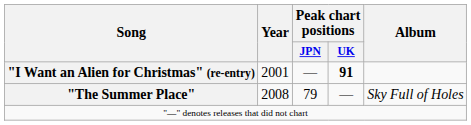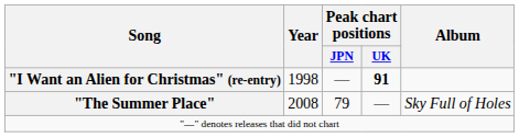"I Want an Alien for Christmas" (re-entry) | Year: 2001 -> 1998
